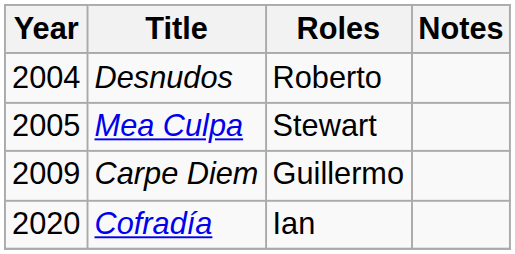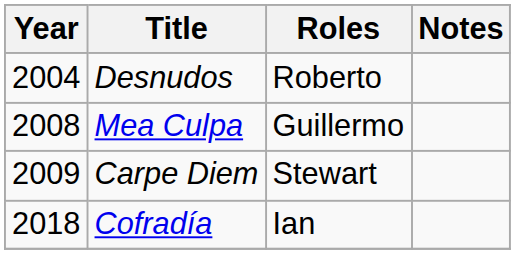Mea Culpa | Year: 2005 -> 2008
Mea Culpa | Roles: Stewart -> Guillermo
Carpe Diem | Roles: Guillermo -> Stewart
Cofradía | Year: 2020 -> 2018
